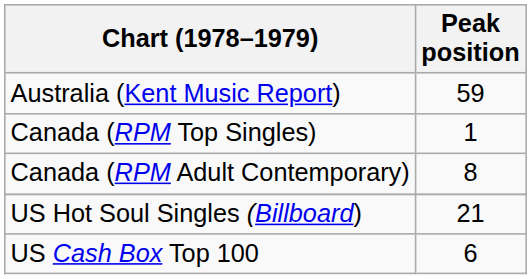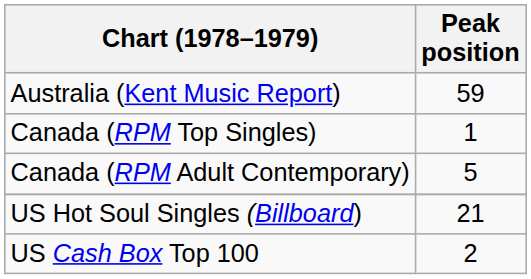Canada (RPM Adult Contemporary) | Peak position: 8 -> 5
US Cash Box Top 100 | Peak position: 6 -> 2
